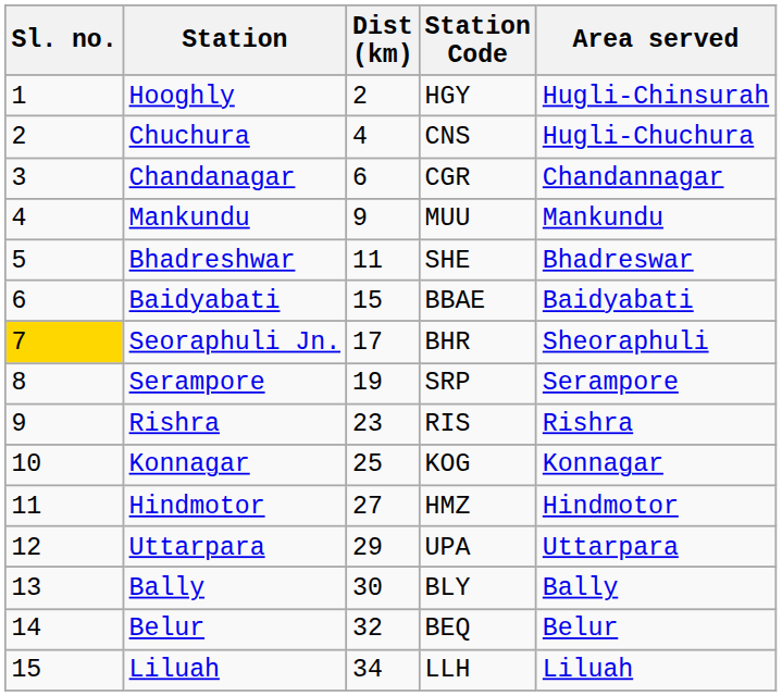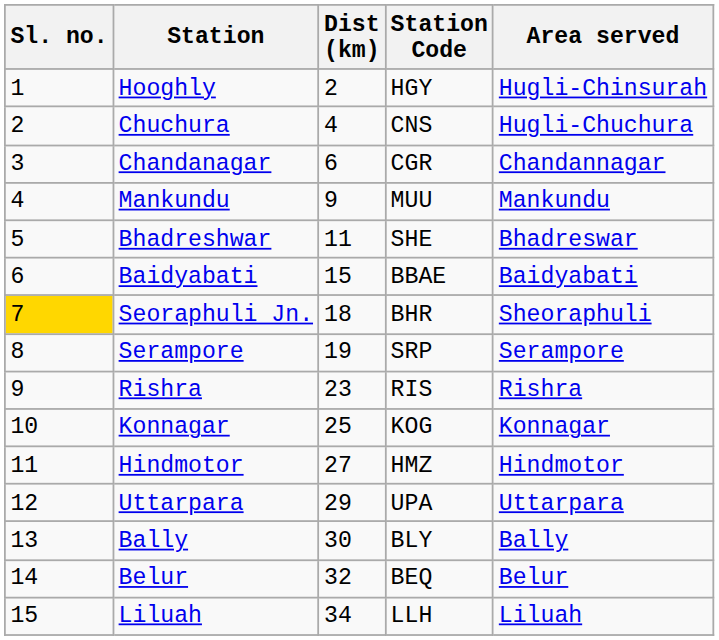Seoraphuli Jn. | Dist (km): 17 -> 18
